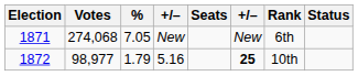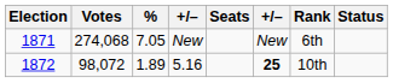5.16 | Votes: 98,977 -> 98,072
5.16 | %: 1.79 -> 1.89
